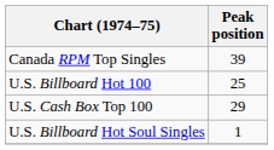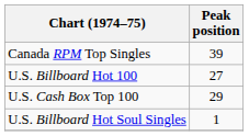U.S. Billboard Hot 100 | Peak position: 25 -> 27
